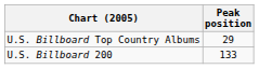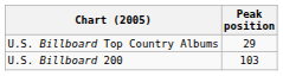U.S. Billboard 200 | Peak position: 133 -> 103
